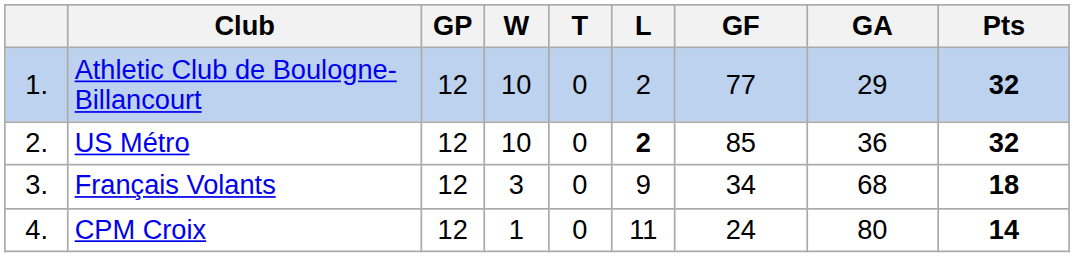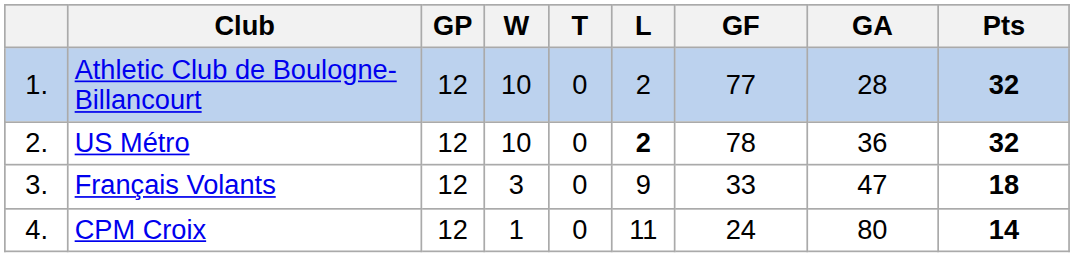Athletic Club de Boulogne-Billancourt | GA: 29 -> 28
US Métro | GF: 85 -> 78
Français Volants | GF: 34 -> 33
Français Volants | GA: 68 -> 47
